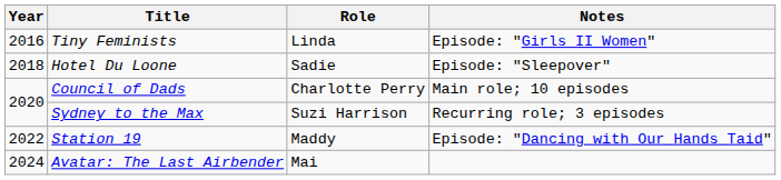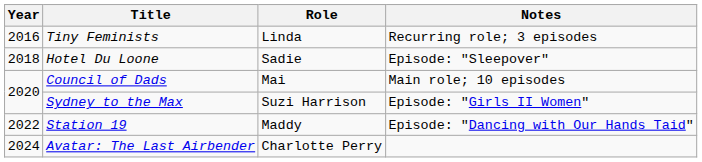Tiny Feminists | Notes: Episode: "Girls II Women" -> Recurring role; 3 episodes
Council of Dads | Role: Charlotte Perry -> Mai
Sydney to the Max | Notes: Recurring role; 3 episodes -> Episode: "Girls II Women"
Avatar: The Last Airbender | Role: Mai -> Charlotte Perry
